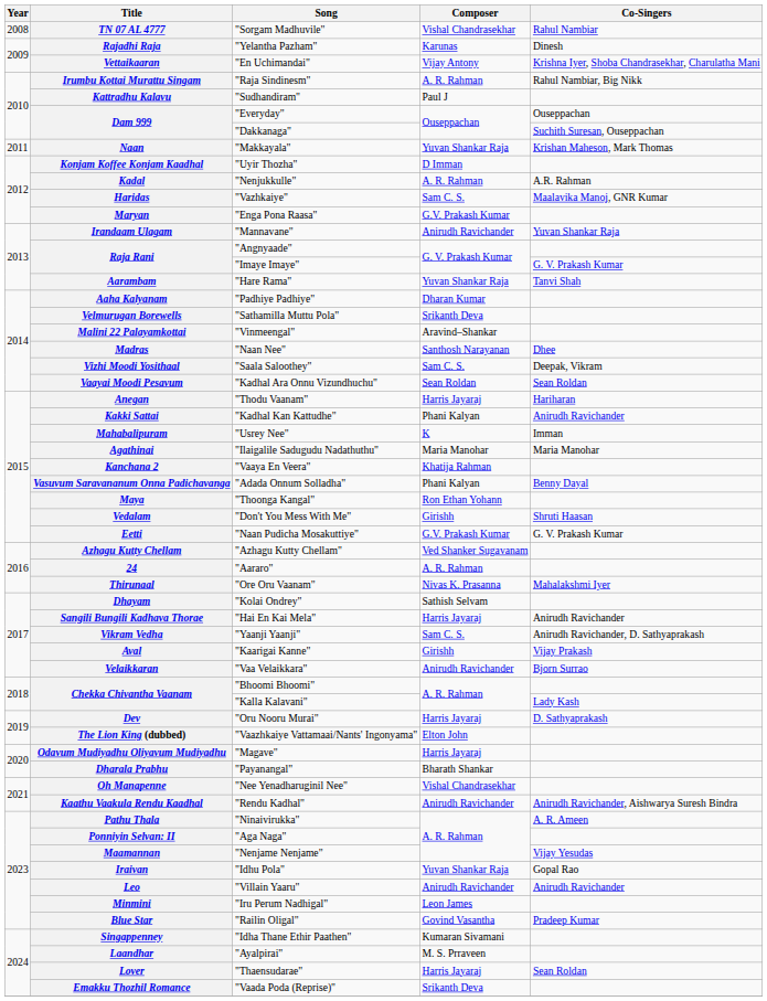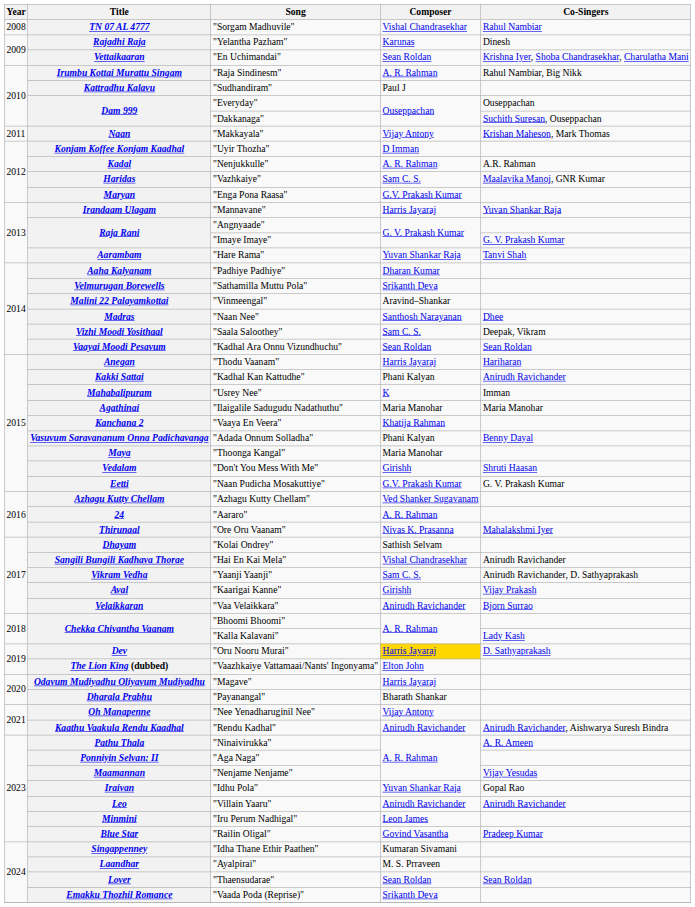Vettaikaaran | Composer: Vijay Antony -> Sean Roldan
Naan | Composer: Yuvan Shankar Raja -> Vijay Antony
Irandaam Ulagam | Composer: Anirudh Ravichander -> Harris Jayaraj
Maya | Composer: Ron Ethan Yohann -> Maria Manohar
Sangili Bungili Kadhava Thorae | Composer: Harris Jayaraj -> Vishal Chandrasekhar
Dev | Composer: no background -> gold background
Oh Manapenne | Composer: Vishal Chandrasekhar -> Vijay Antony
Lover | Composer: Harris Jayaraj -> Sean Roldan
